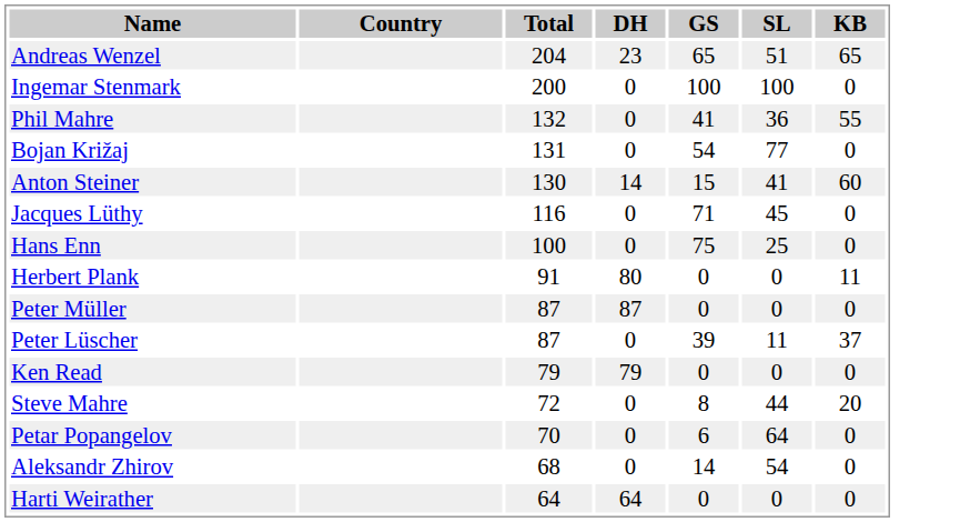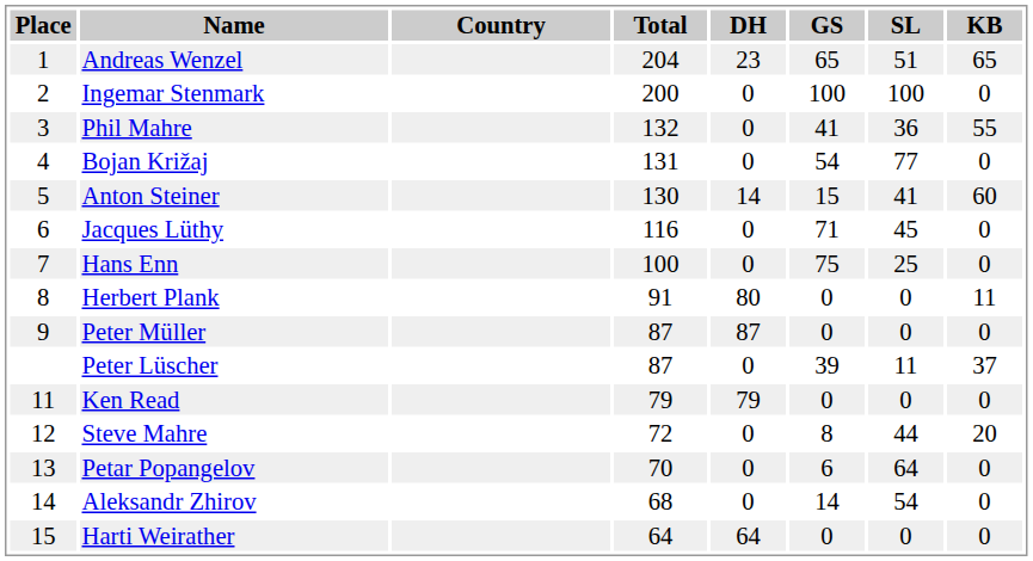+ column: Place | 1 | 2 | 3 | 4 | 5 | 6 | 7 | 8 | 9 | 11 | 12 | 13 | 14 | 15
